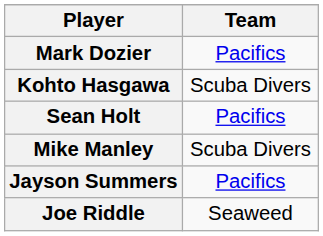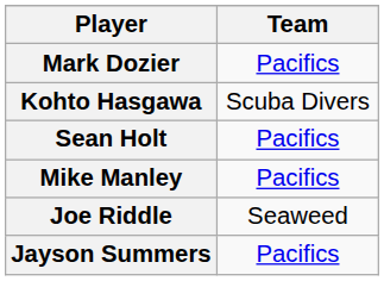Mike Manley | Team: Scuba Divers -> Pacifics
rows swapped: Joe Riddle <-> Jayson Summers
